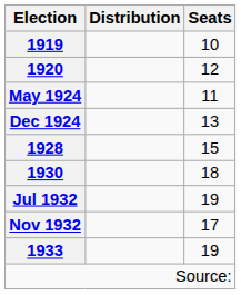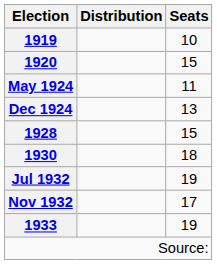1920 | Seats: 12 -> 15
